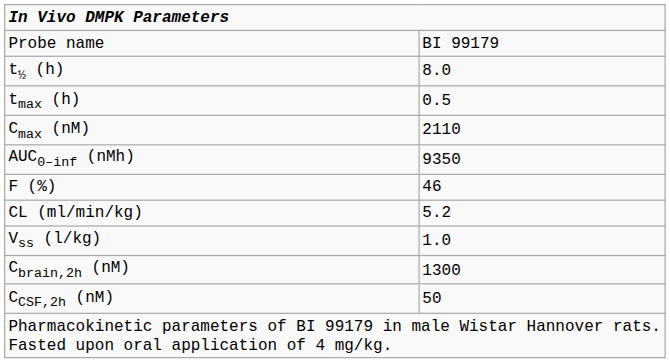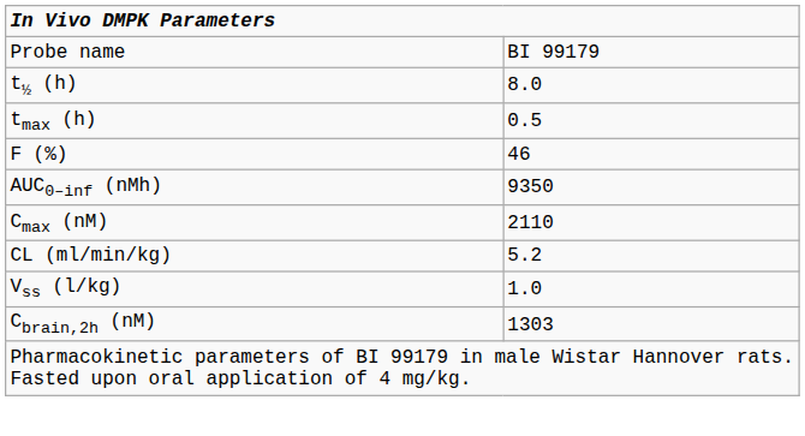rows swapped: Cmax (nM) <-> F (%)
Cbrain,2h (nM) | column 2: 1300 -> 1303
- row: CCSF,2h (nM) | 50
